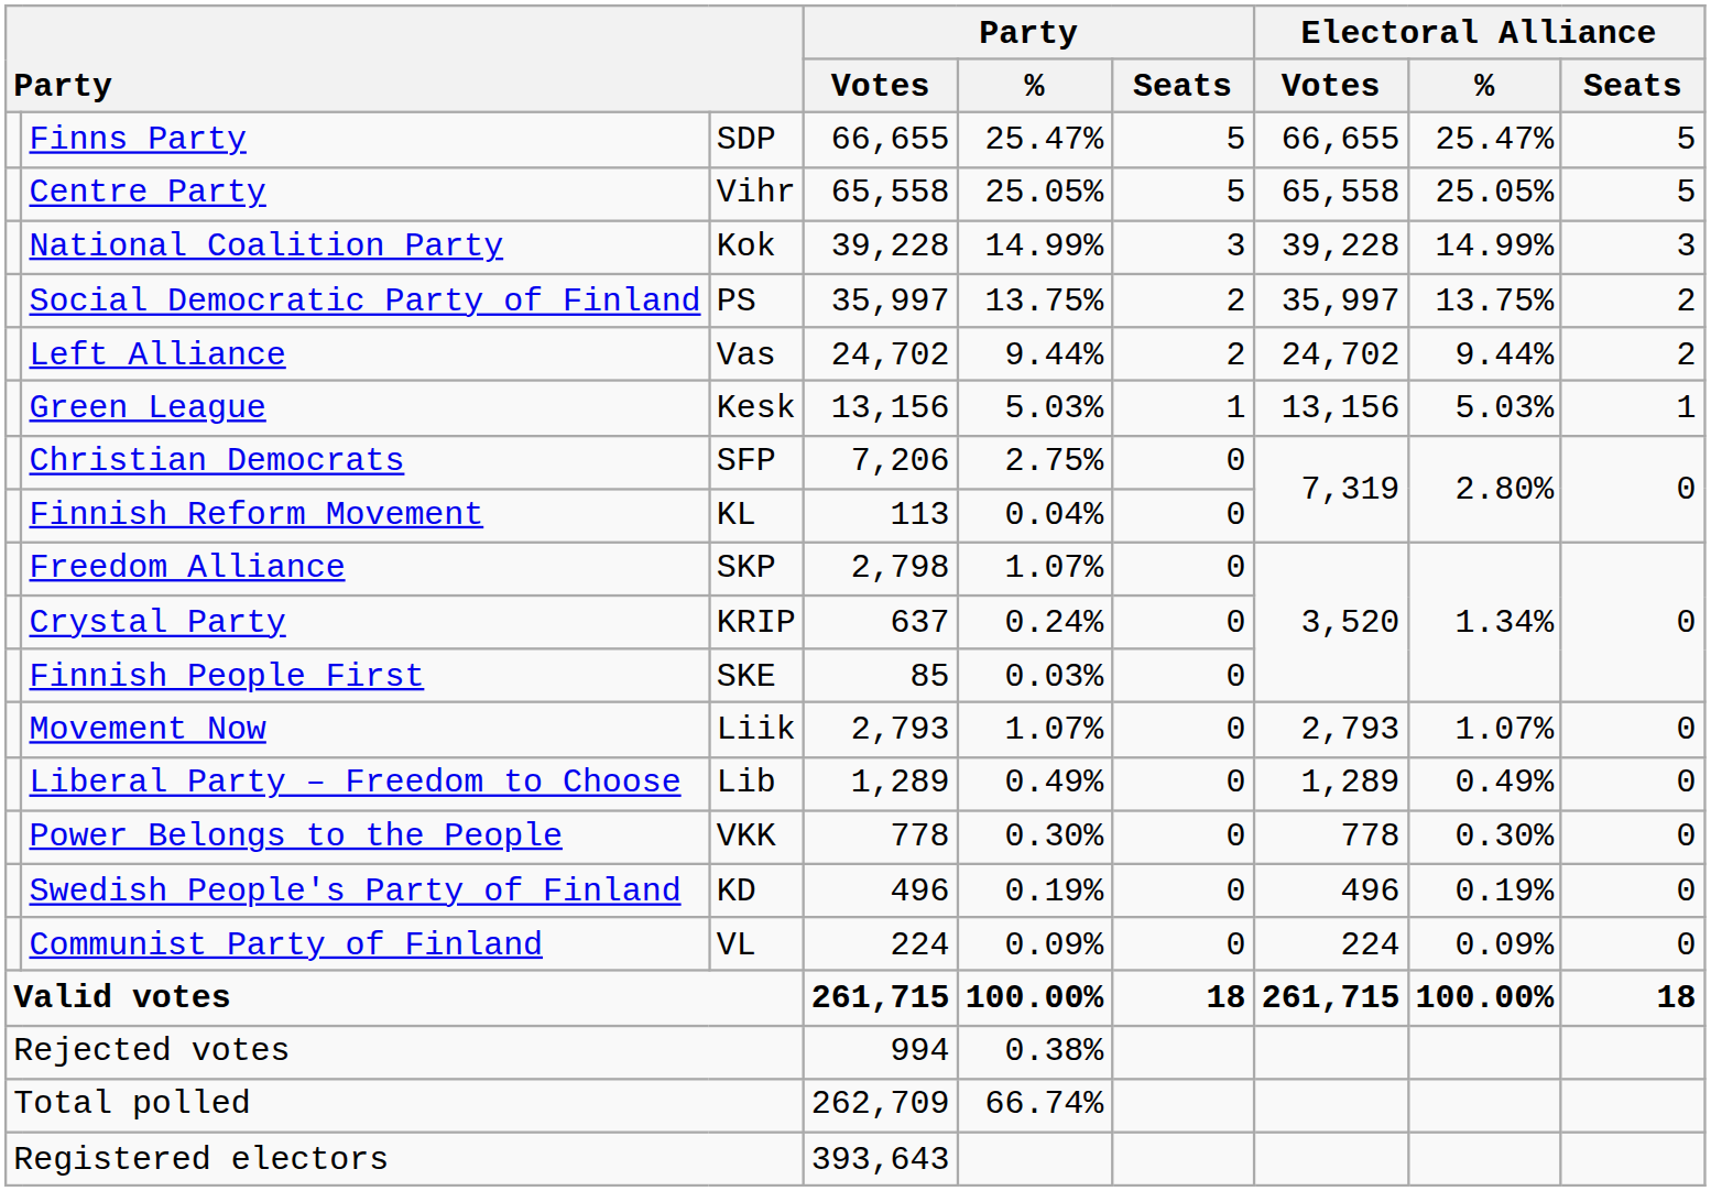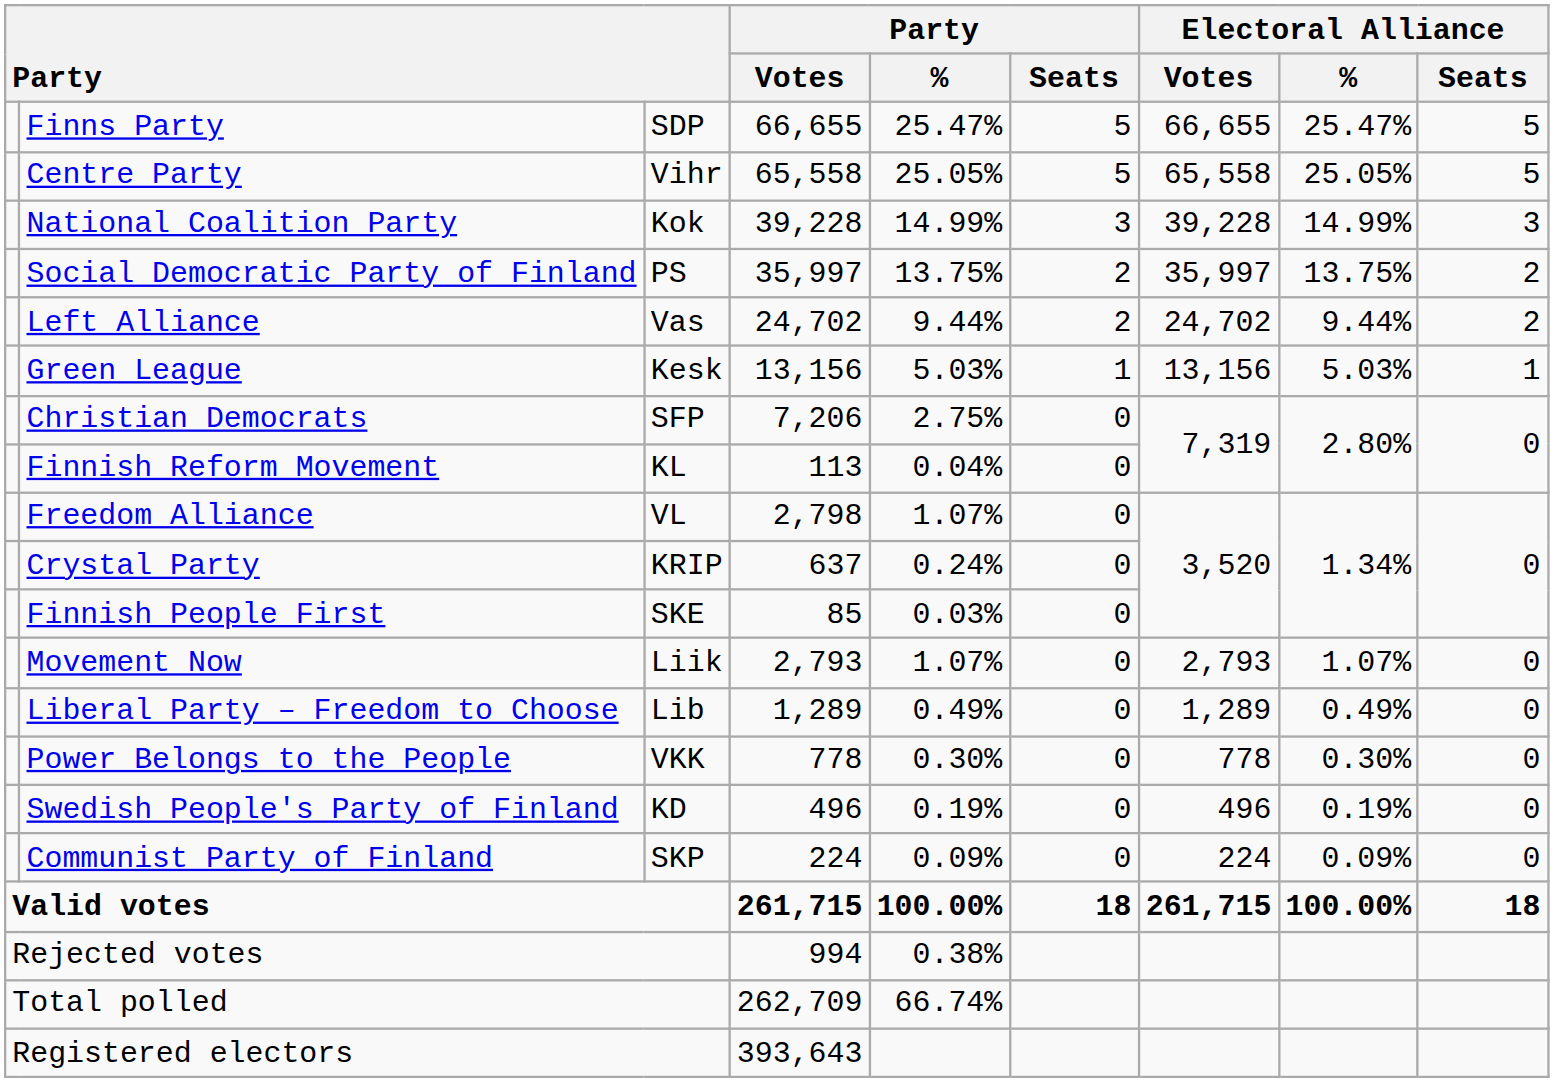Freedom Alliance | column 3: SKP -> VL
Communist Party of Finland | column 3: VL -> SKP
